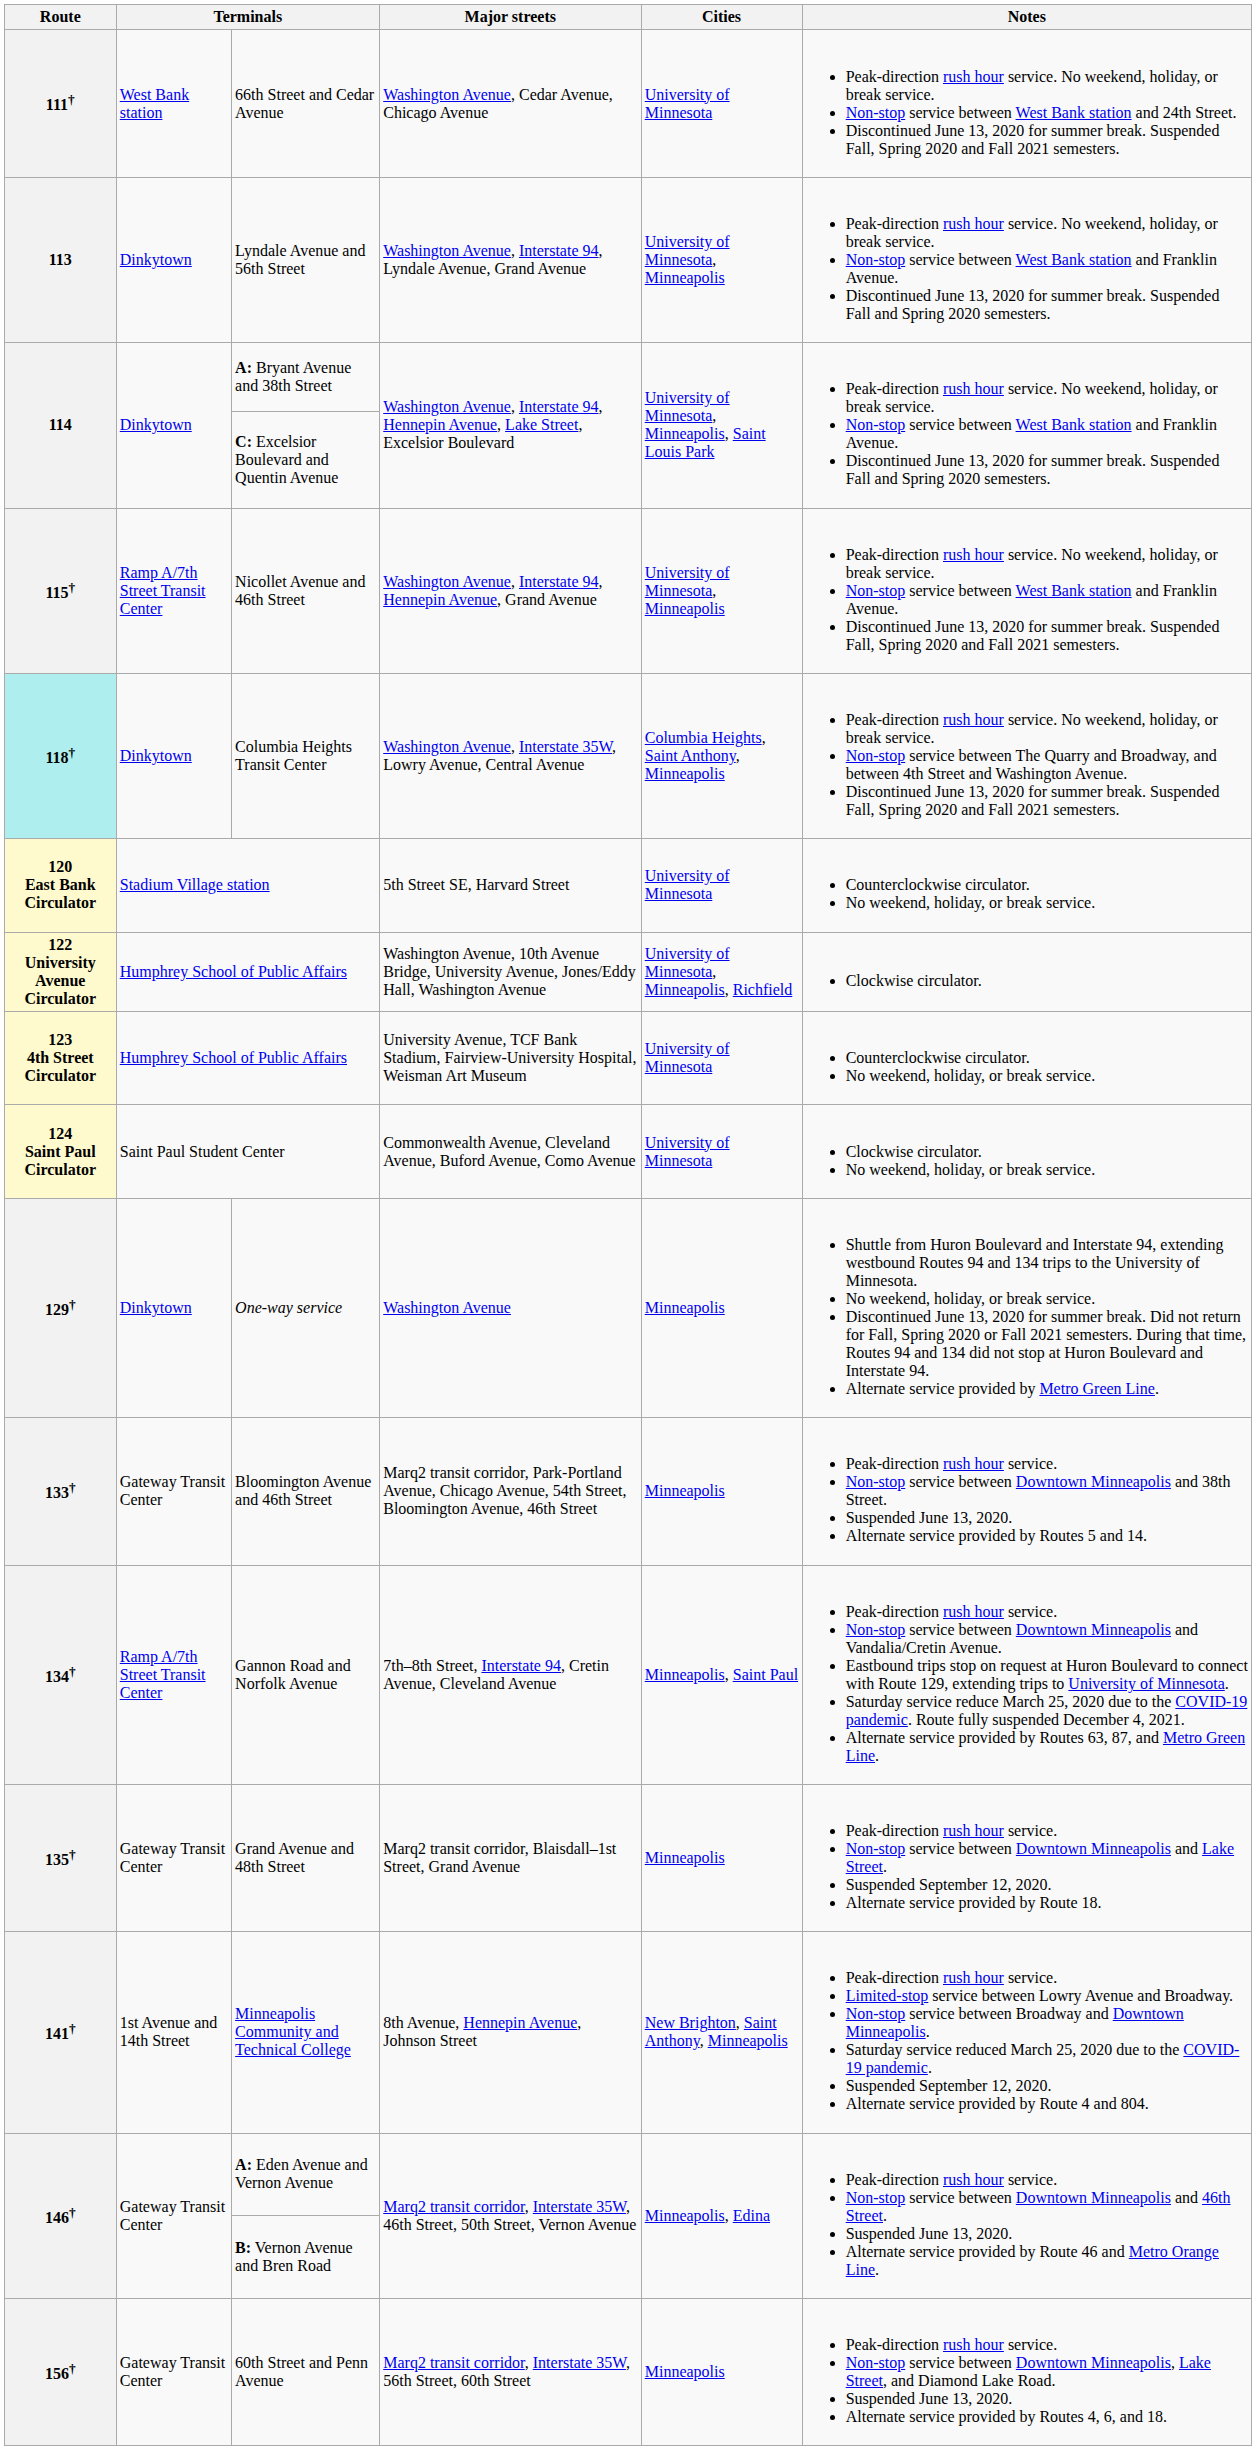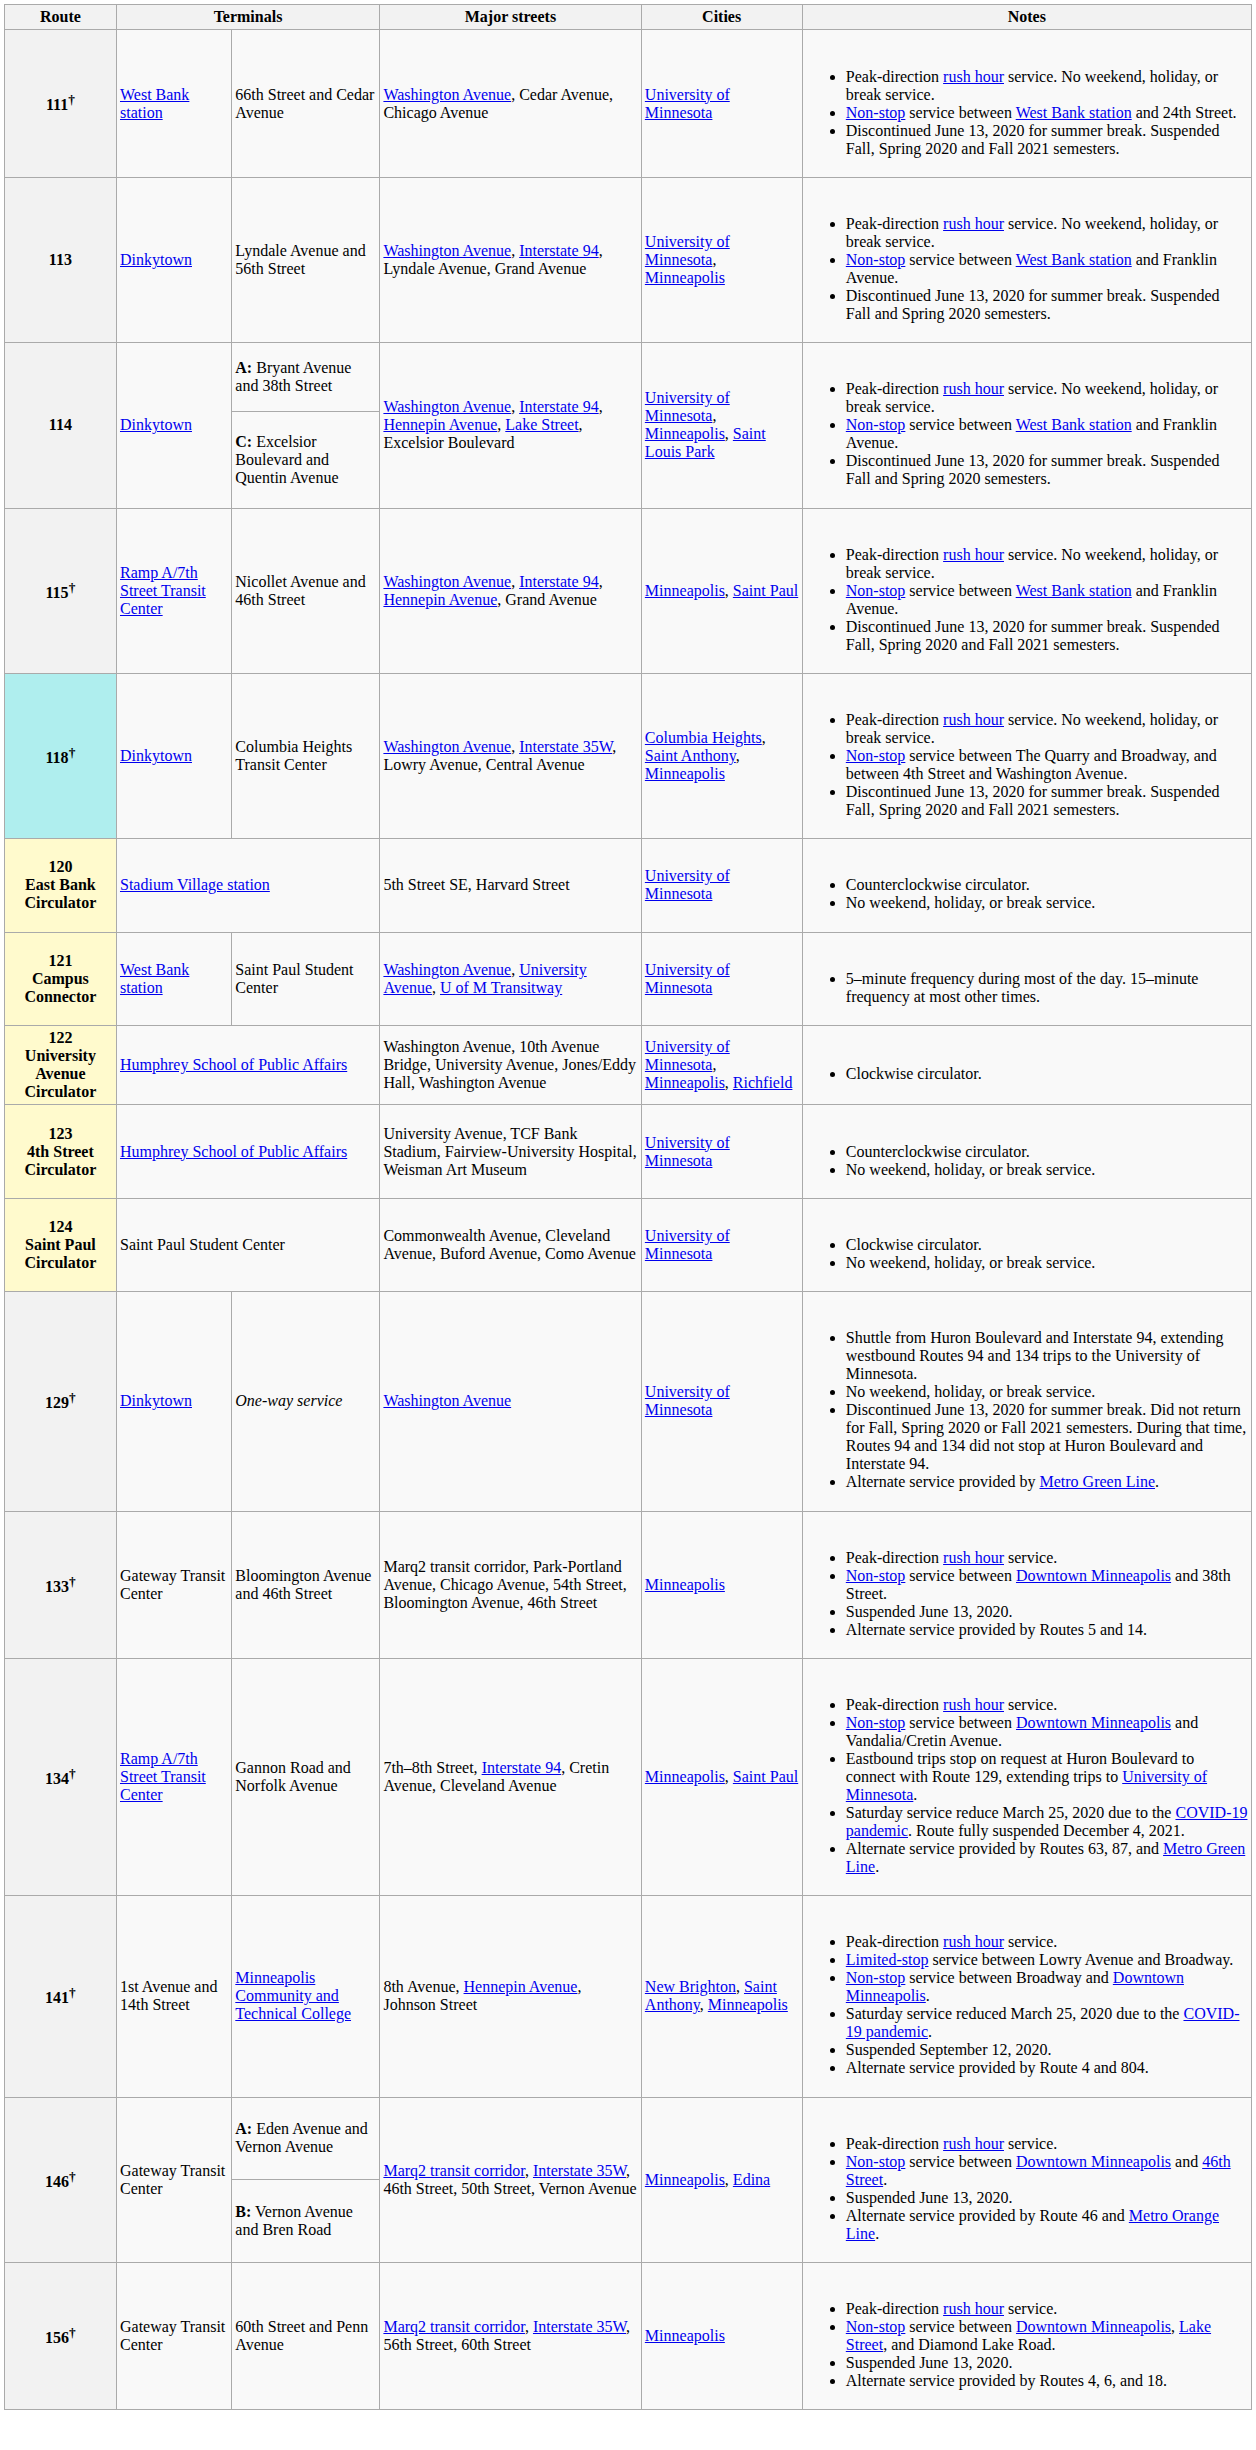115† | Cities: University of Minnesota, Minneapolis -> Minneapolis, Saint Paul
+ row: 121 Campus Connector | West Bank station | Saint Paul Student Center | Washington Avenue, University Avenue, U of M Transitway | University of Minnesota | 5–minute frequency during most of the day. 15–minute frequency at most other times.
129† | Cities: Minneapolis -> University of Minnesota
- row: 135† | Gateway Transit Center | Grand Avenue and 48th Street | Marq2 transit corridor, Blaisdall–1st Street, Grand Avenue | Minneapolis | Peak-direction rush hour service. Non-stop service between Downtown Minneapolis and Lake Street. Suspended September 12, 2020. Alternate service provided by Route 18.
